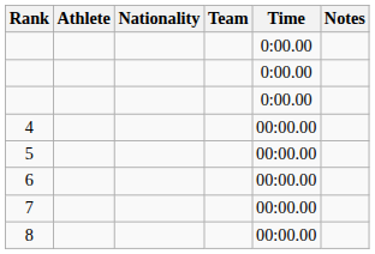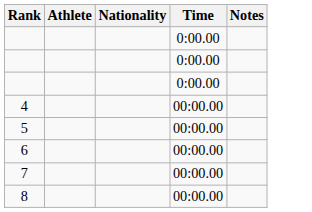- column: Team
